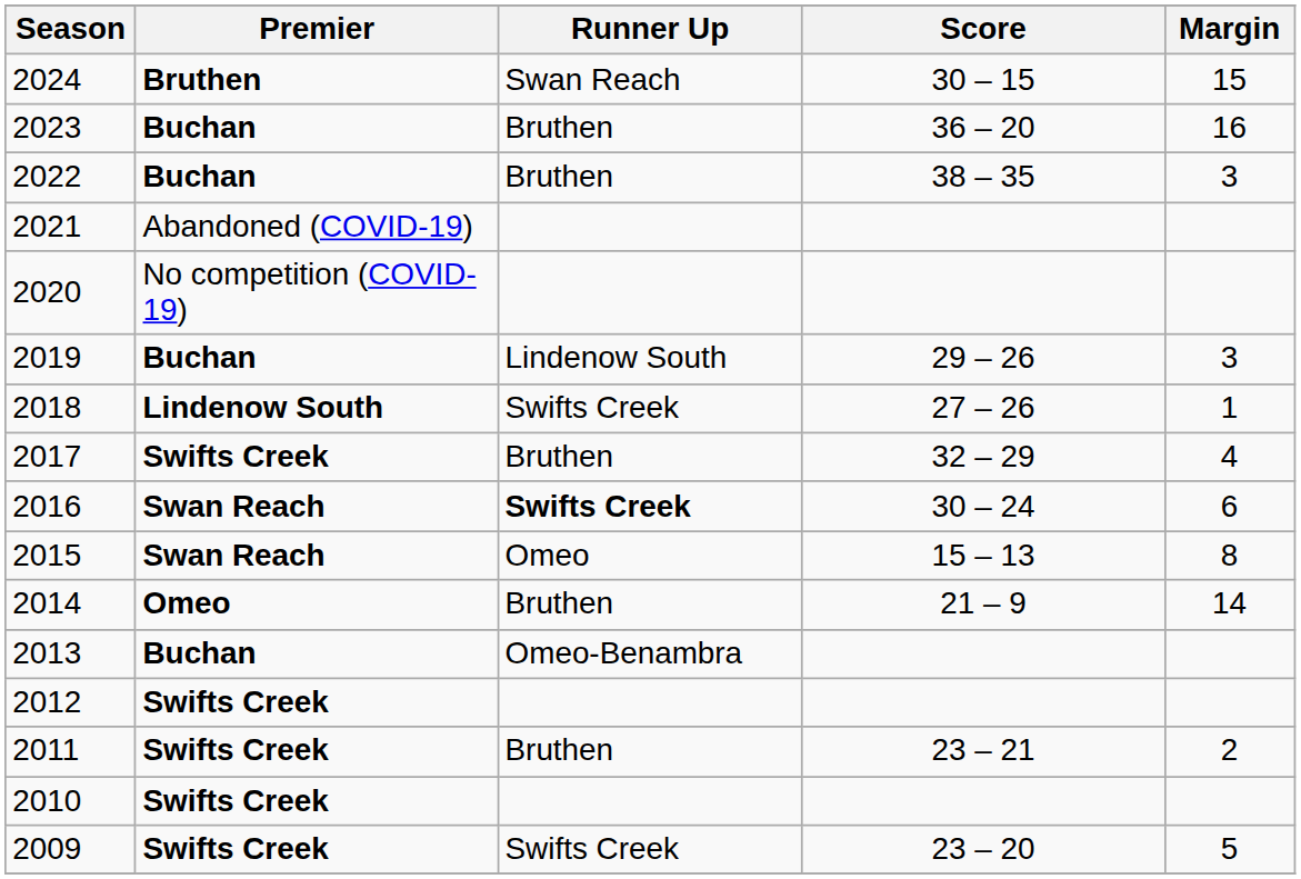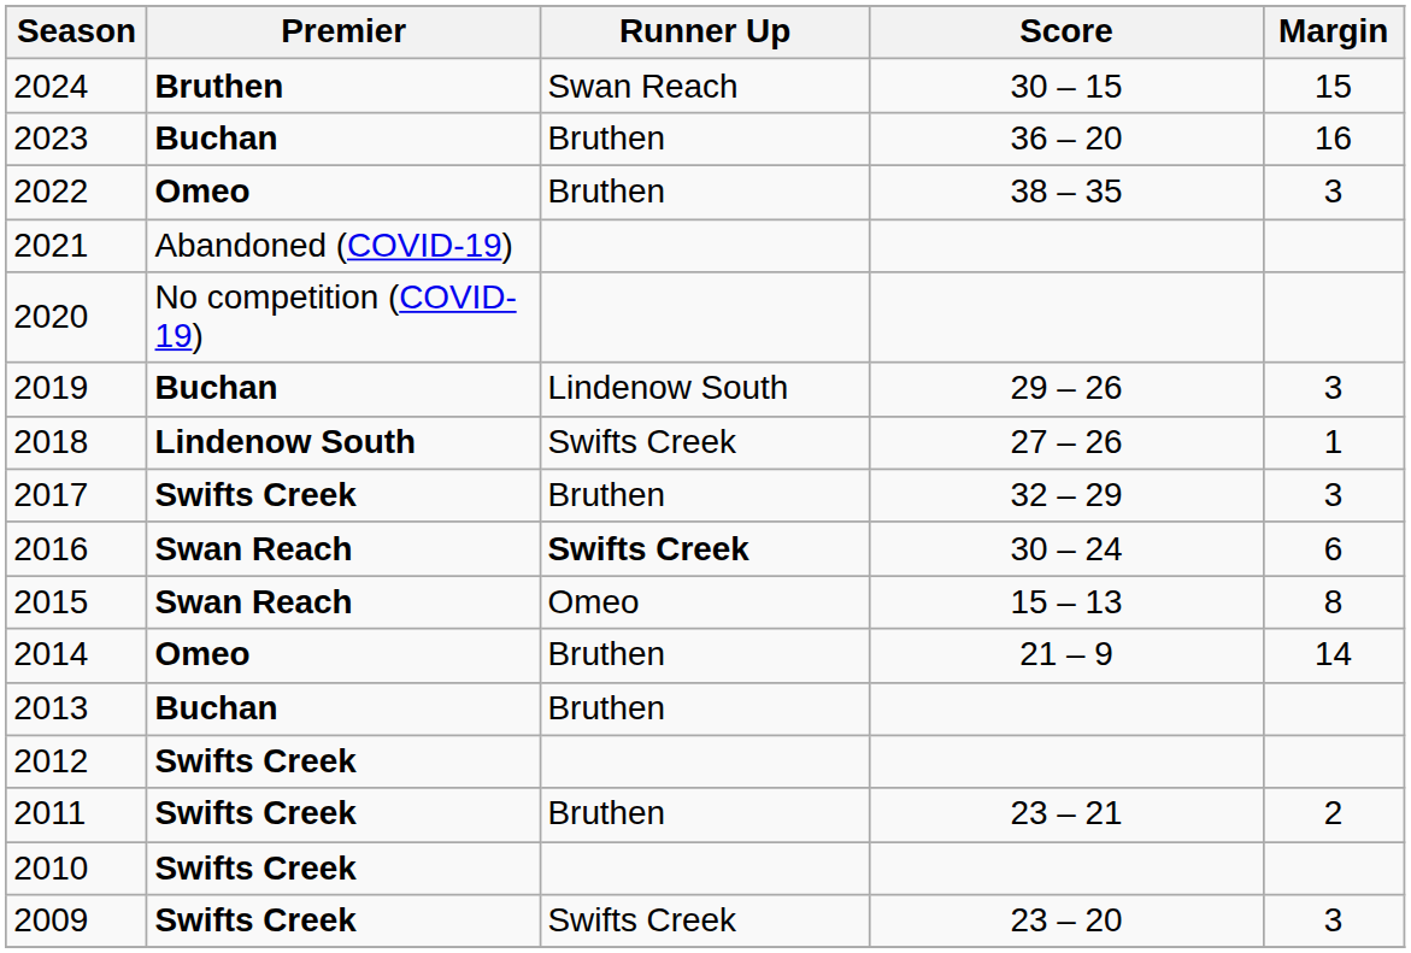2022 | Premier: Buchan -> Omeo
2017 | Margin: 4 -> 3
2013 | Runner Up: Omeo-Benambra -> Bruthen
2009 | Margin: 5 -> 3
